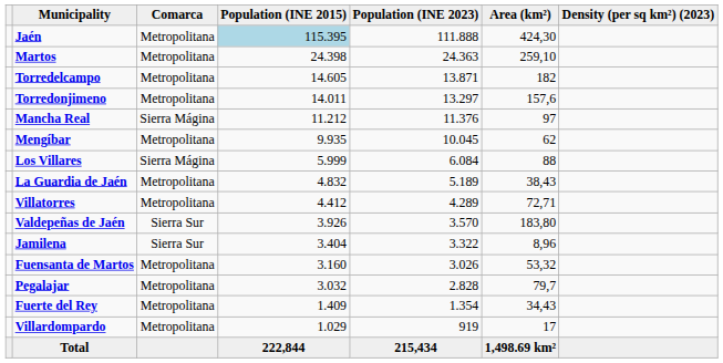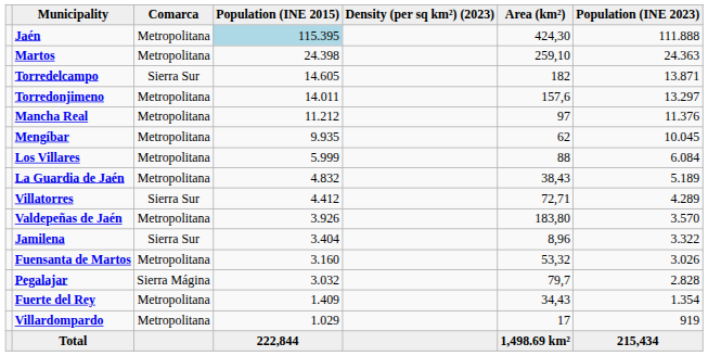columns swapped: Population (INE 2023) <-> Density (per sq km²) (2023)
Torredelcampo | Comarca: Metropolitana -> Sierra Sur
Mancha Real | Comarca: Sierra Mágina -> Metropolitana
Los Villares | Comarca: Sierra Mágina -> Metropolitana
Villatorres | Comarca: Metropolitana -> Sierra Sur
Valdepeñas de Jaén | Comarca: Sierra Sur -> Metropolitana
Pegalajar | Comarca: Metropolitana -> Sierra Mágina
